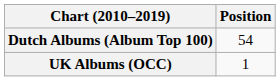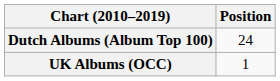Dutch Albums (Album Top 100) | Position: 54 -> 24
